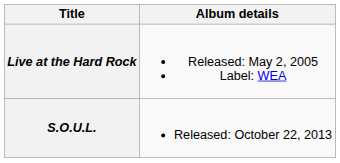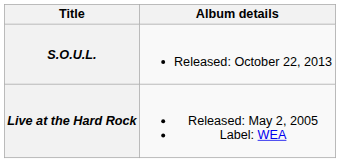rows swapped: Live at the Hard Rock <-> S.O.U.L.
